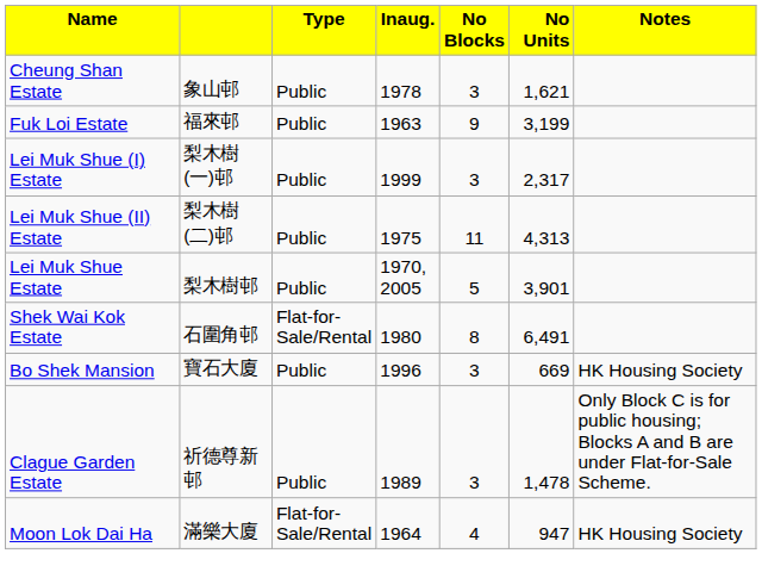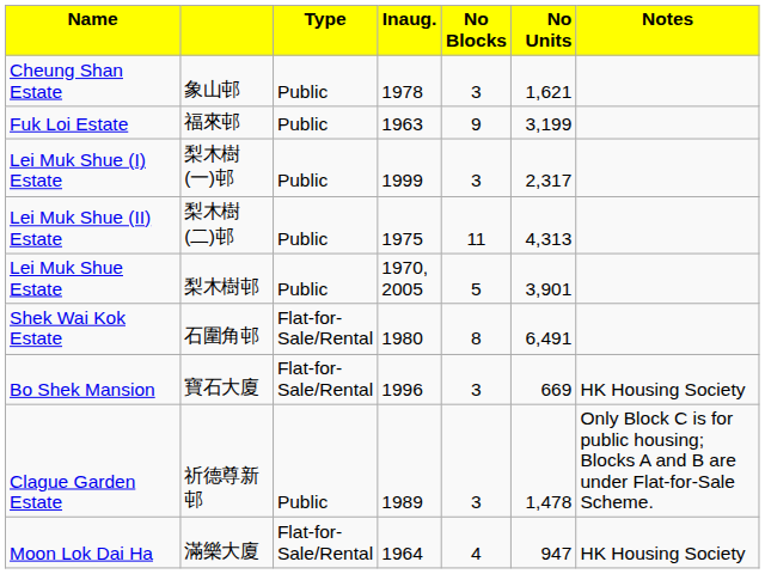Bo Shek Mansion | column 3: Public -> Flat-for-Sale/Rental
